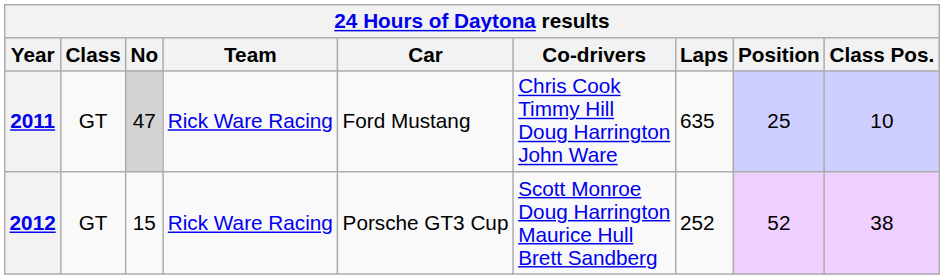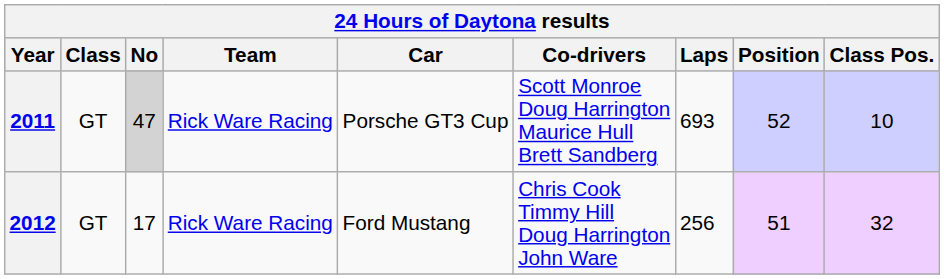2011 | Car: Ford Mustang -> Porsche GT3 Cup
2011 | Co-drivers: Chris Cook Timmy Hill Doug Harrington John Ware -> Scott Monroe Doug Harrington Maurice Hull Brett Sandberg
2011 | Laps: 635 -> 693
2011 | Position: 25 -> 52
2012 | No: 15 -> 17
2012 | Car: Porsche GT3 Cup -> Ford Mustang
2012 | Co-drivers: Scott Monroe Doug Harrington Maurice Hull Brett Sandberg -> Chris Cook Timmy Hill Doug Harrington John Ware
2012 | Laps: 252 -> 256
2012 | Position: 52 -> 51
2012 | Class Pos.: 38 -> 32
